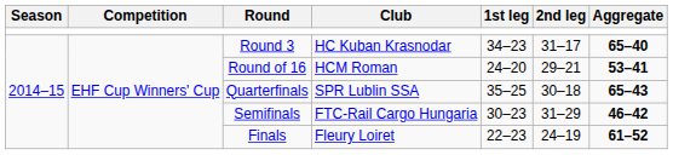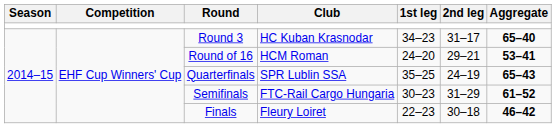Quarterfinals | 2nd leg: 30–18 -> 24–19
Semifinals | Aggregate: 46–42 -> 61–52
Finals | 2nd leg: 24–19 -> 30–18
Finals | Aggregate: 61–52 -> 46–42
